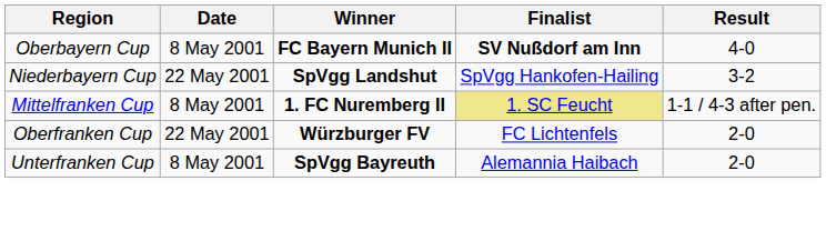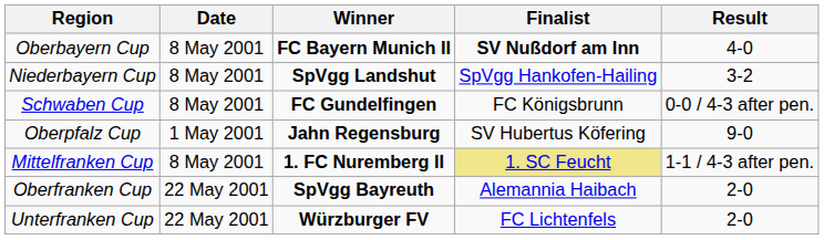Niederbayern Cup | Date: 22 May 2001 -> 8 May 2001
+ row: Schwaben Cup | 8 May 2001 | FC Gundelfingen | FC Königsbrunn | 0-0 / 4-3 after pen.
+ row: Oberpfalz Cup | 1 May 2001 | Jahn Regensburg | SV Hubertus Köfering | 9-0
Oberfranken Cup | Winner: Würzburger FV -> SpVgg Bayreuth
Oberfranken Cup | Finalist: FC Lichtenfels -> Alemannia Haibach
Unterfranken Cup | Date: 8 May 2001 -> 22 May 2001
Unterfranken Cup | Winner: SpVgg Bayreuth -> Würzburger FV
Unterfranken Cup | Finalist: Alemannia Haibach -> FC Lichtenfels
